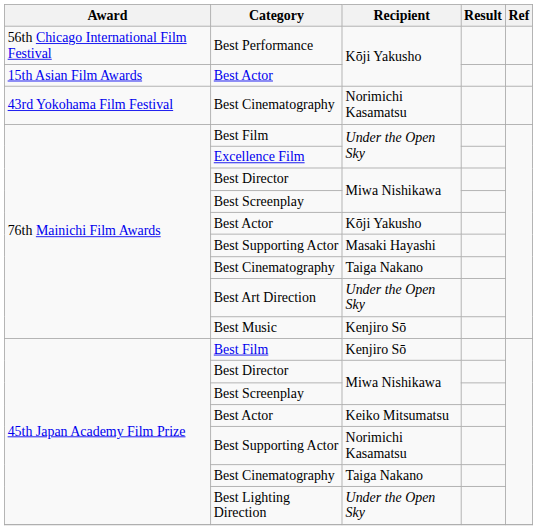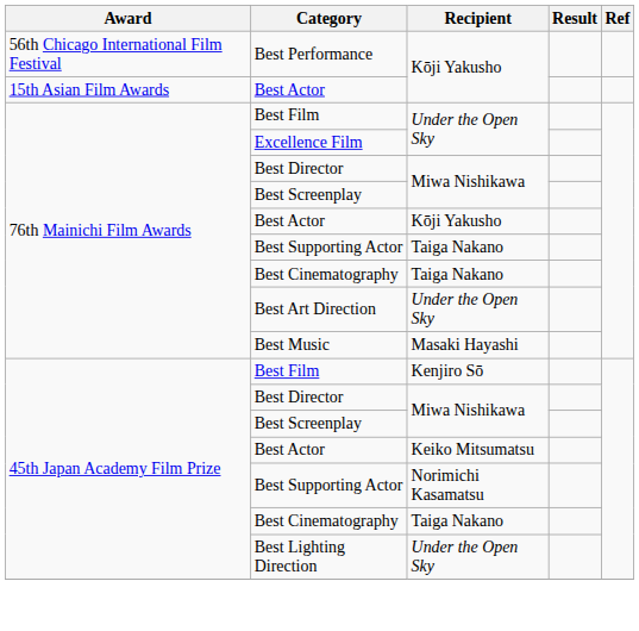- row: 43rd Yokohama Film Festival | Best Cinematography | Norimichi Kasamatsu
76th Mainichi Film Awards / Best Supporting Actor | Recipient: Masaki Hayashi -> Taiga Nakano
Best Music | Recipient: Kenjiro Sō -> Masaki Hayashi
